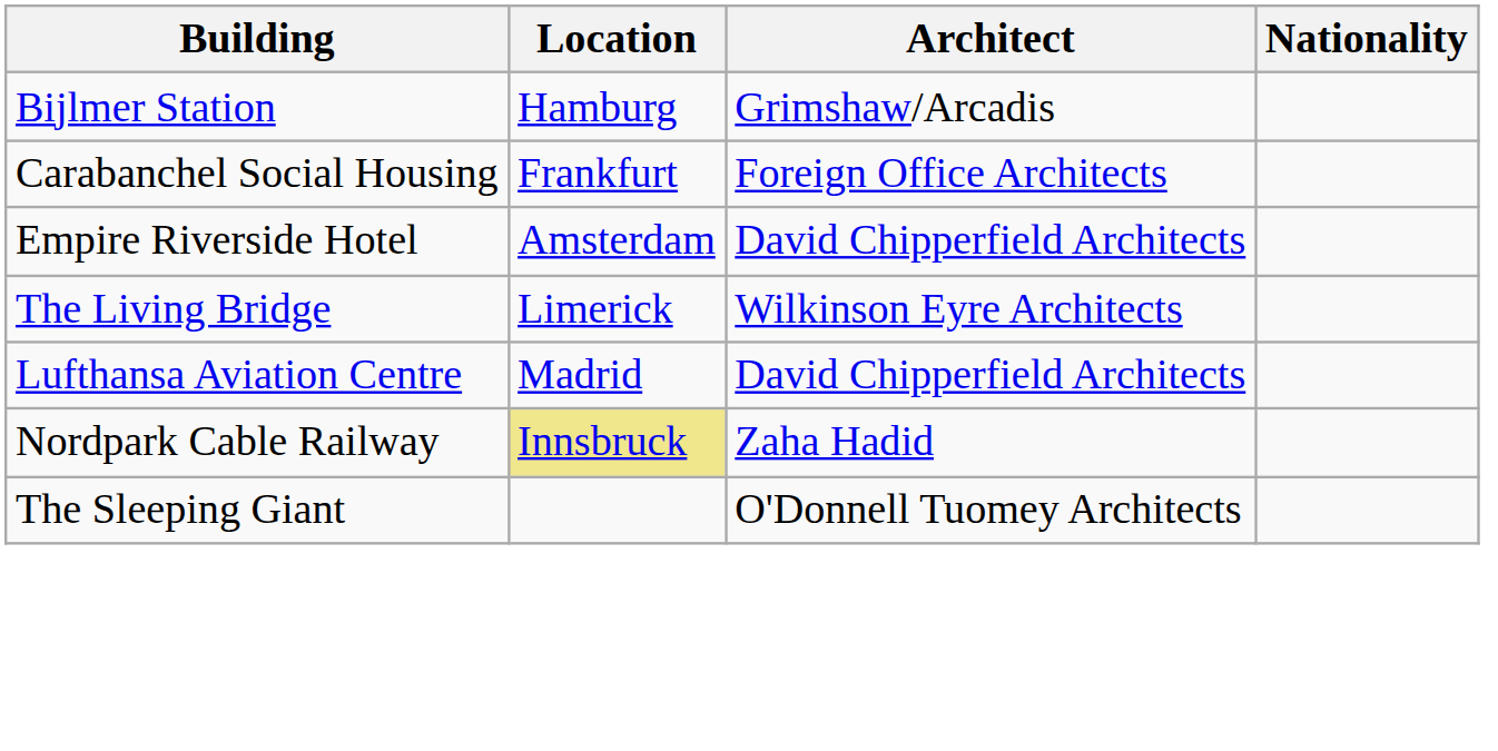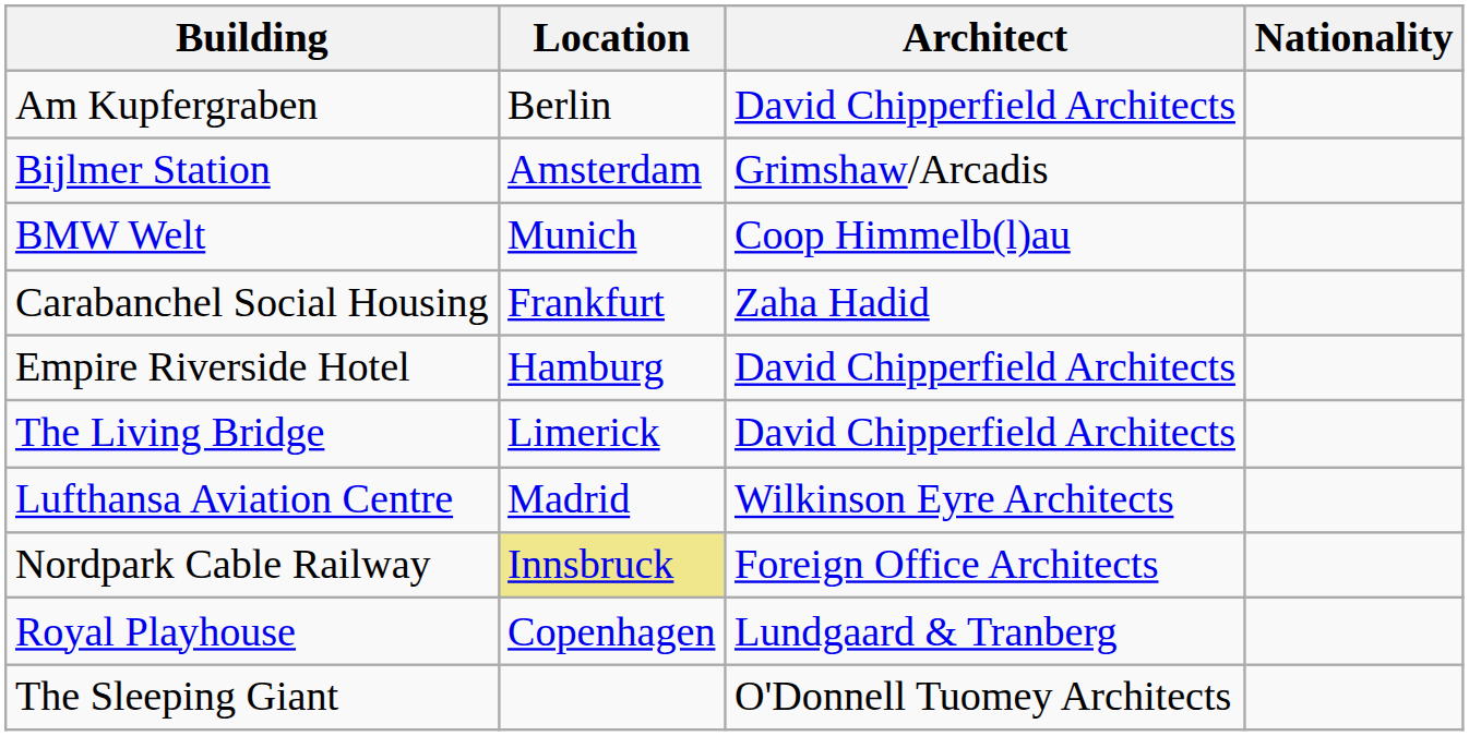+ row: Am Kupfergraben | Berlin | David Chipperfield Architects
Bijlmer Station | Location: Hamburg -> Amsterdam
+ row: BMW Welt | Munich | Coop Himmelb(l)au
Carabanchel Social Housing | Architect: Foreign Office Architects -> Zaha Hadid
Empire Riverside Hotel | Location: Amsterdam -> Hamburg
The Living Bridge | Architect: Wilkinson Eyre Architects -> David Chipperfield Architects
Lufthansa Aviation Centre | Architect: David Chipperfield Architects -> Wilkinson Eyre Architects
Nordpark Cable Railway | Architect: Zaha Hadid -> Foreign Office Architects
+ row: Royal Playhouse | Copenhagen | Lundgaard & Tranberg
